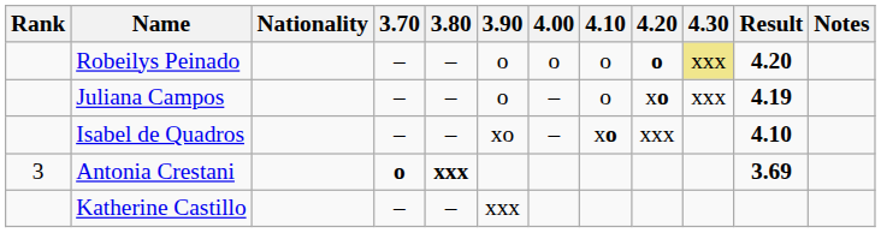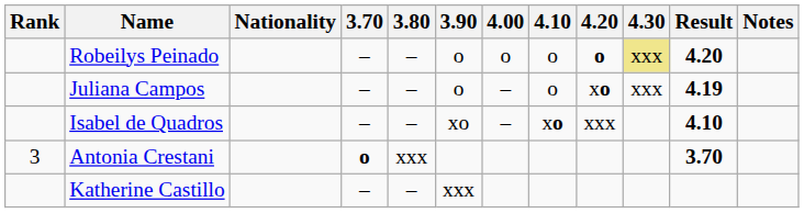Antonia Crestani | 3.80: bold -> normal
Antonia Crestani | Result: 3.69 -> 3.70
